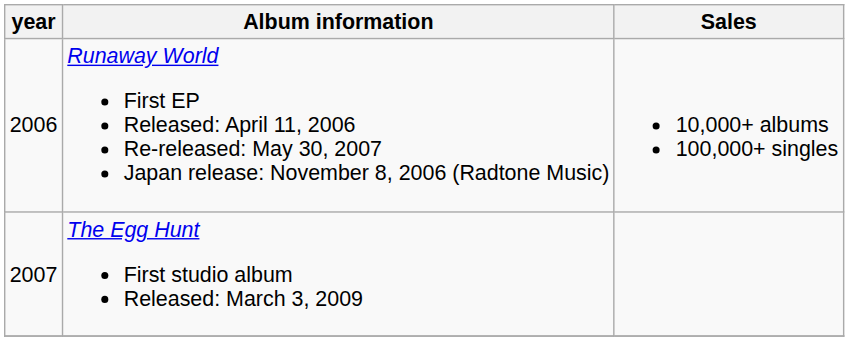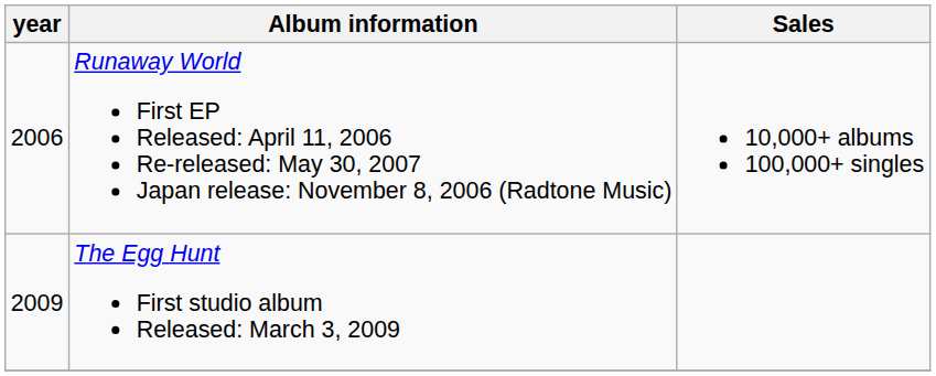The Egg Hunt First studio album Released: March 3, 2009 | year: 2007 -> 2009
